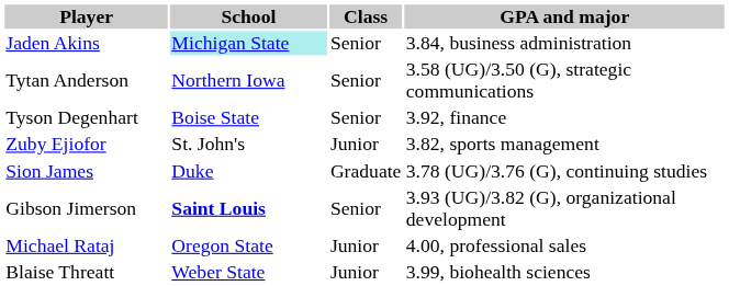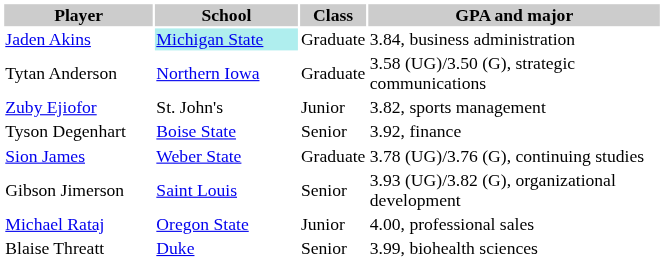Jaden Akins | Class: Senior -> Graduate
Tytan Anderson | Class: Senior -> Graduate
rows swapped: Tyson Degenhart <-> Zuby Ejiofor
Sion James | School: Duke -> Weber State
Gibson Jimerson | School: bold -> normal
Blaise Threatt | School: Weber State -> Duke
Blaise Threatt | Class: Junior -> Senior
